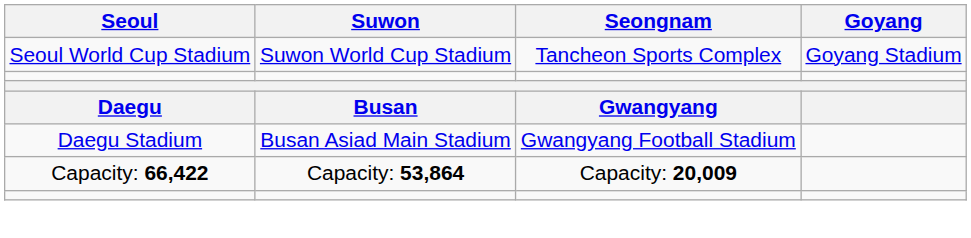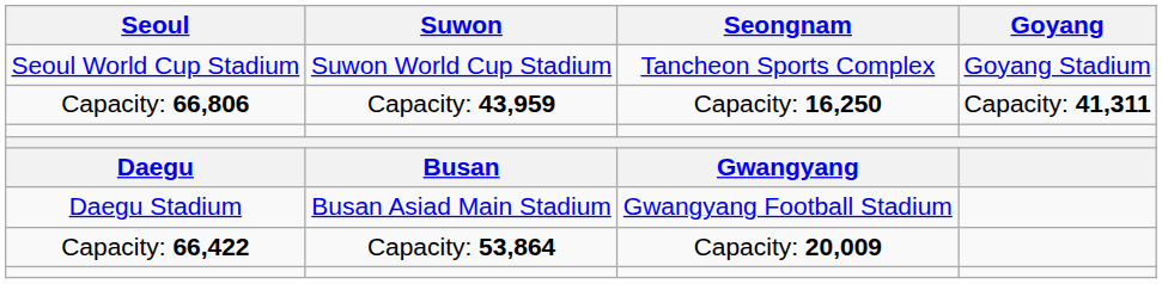+ row: Capacity: 66,806 | Capacity: 43,959 | Capacity: 16,250 | Capacity: 41,311
